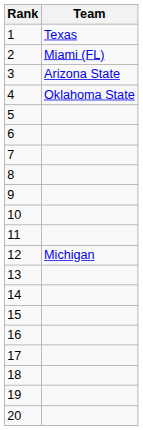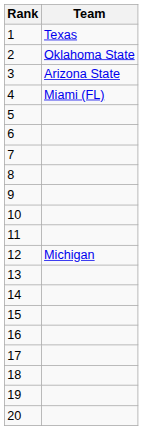2 | Team: Miami (FL) -> Oklahoma State
4 | Team: Oklahoma State -> Miami (FL)
